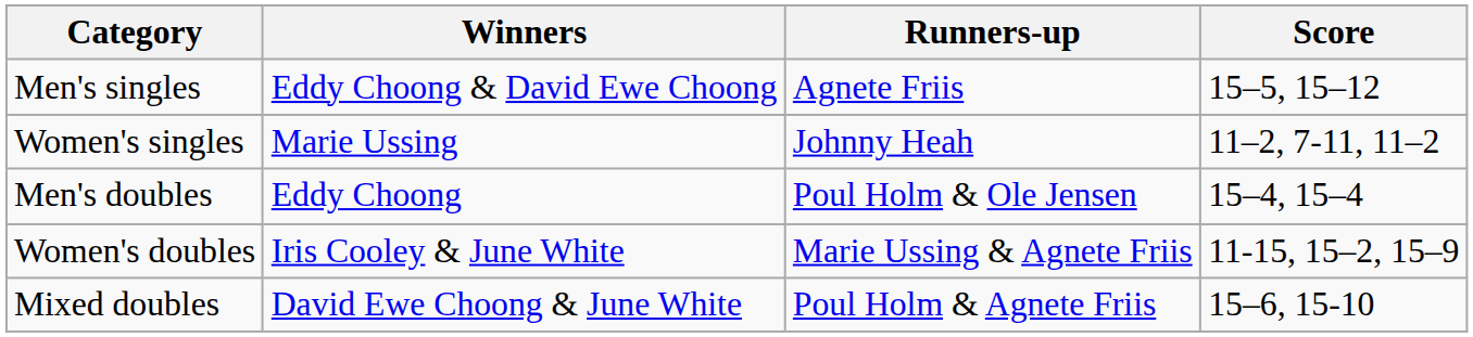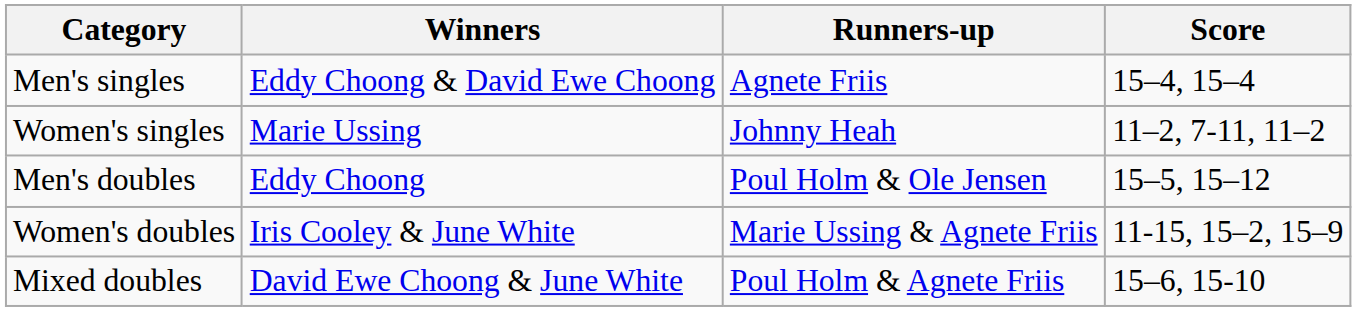Men's singles | Score: 15–5, 15–12 -> 15–4, 15–4
Men's doubles | Score: 15–4, 15–4 -> 15–5, 15–12
